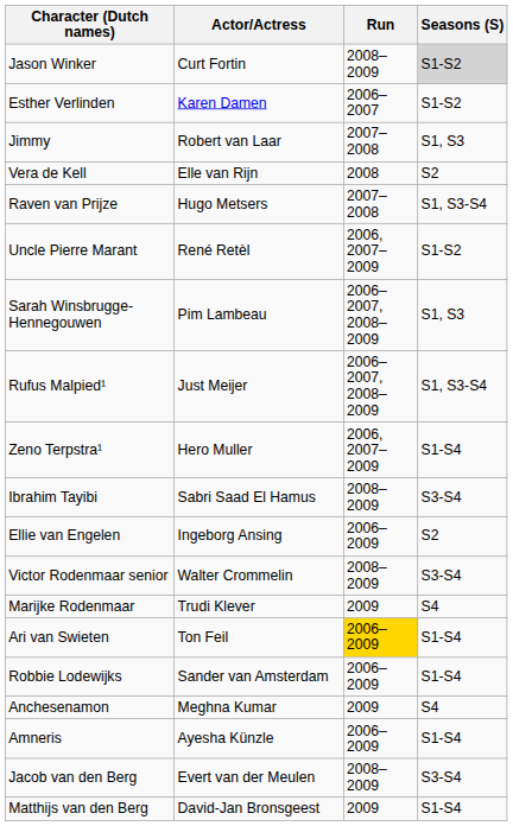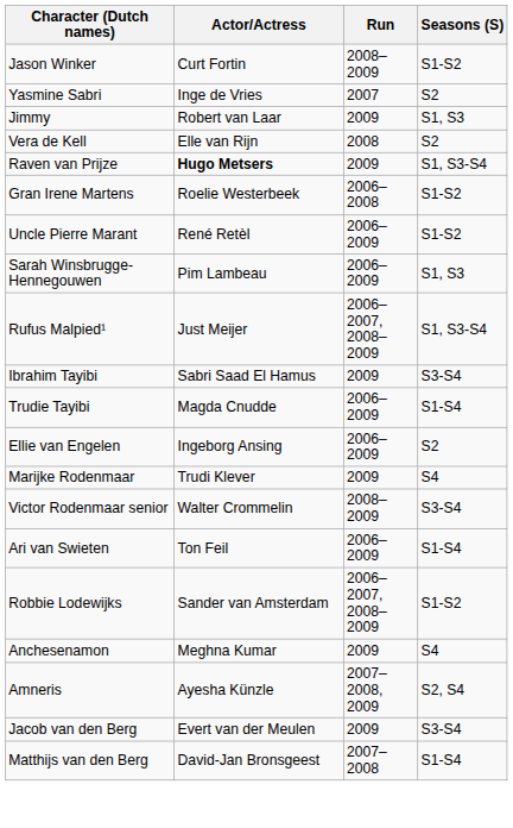Jason Winker | Seasons (S): lightgrey background -> no background
+ row: Yasmine Sabri | Inge de Vries | 2007 | S2
- row: Esther Verlinden | Karen Damen | 2006–2007 | S1-S2
Jimmy | Run: 2007–2008 -> 2009
Raven van Prijze | Actor/Actress: normal -> bold
Raven van Prijze | Run: 2007–2008 -> 2009
+ row: Gran Irene Martens | Roelie Westerbeek | 2006–2008 | S1-S2
Uncle Pierre Marant | Run: 2006, 2007–2009 -> 2006–2009
Sarah Winsbrugge-Hennegouwen | Run: 2006–2007, 2008–2009 -> 2006–2009
- row: Zeno Terpstra¹ | Hero Muller | 2006, 2007–2009 | S1-S4
Ibrahim Tayibi | Run: 2008–2009 -> 2009
+ row: Trudie Tayibi | Magda Cnudde | 2006–2009 | S1-S4
rows swapped: Victor Rodenmaar senior <-> Marijke Rodenmaar
Ari van Swieten | Run: gold background -> no background
Robbie Lodewijks | Run: 2006–2009 -> 2006–2007, 2008–2009
Robbie Lodewijks | Seasons (S): S1-S4 -> S1-S2
Amneris | Run: 2006–2009 -> 2007–2008, 2009
Amneris | Seasons (S): S1-S4 -> S2, S4
Jacob van den Berg | Run: 2008–2009 -> 2009
Matthijs van den Berg | Run: 2009 -> 2007–2008
